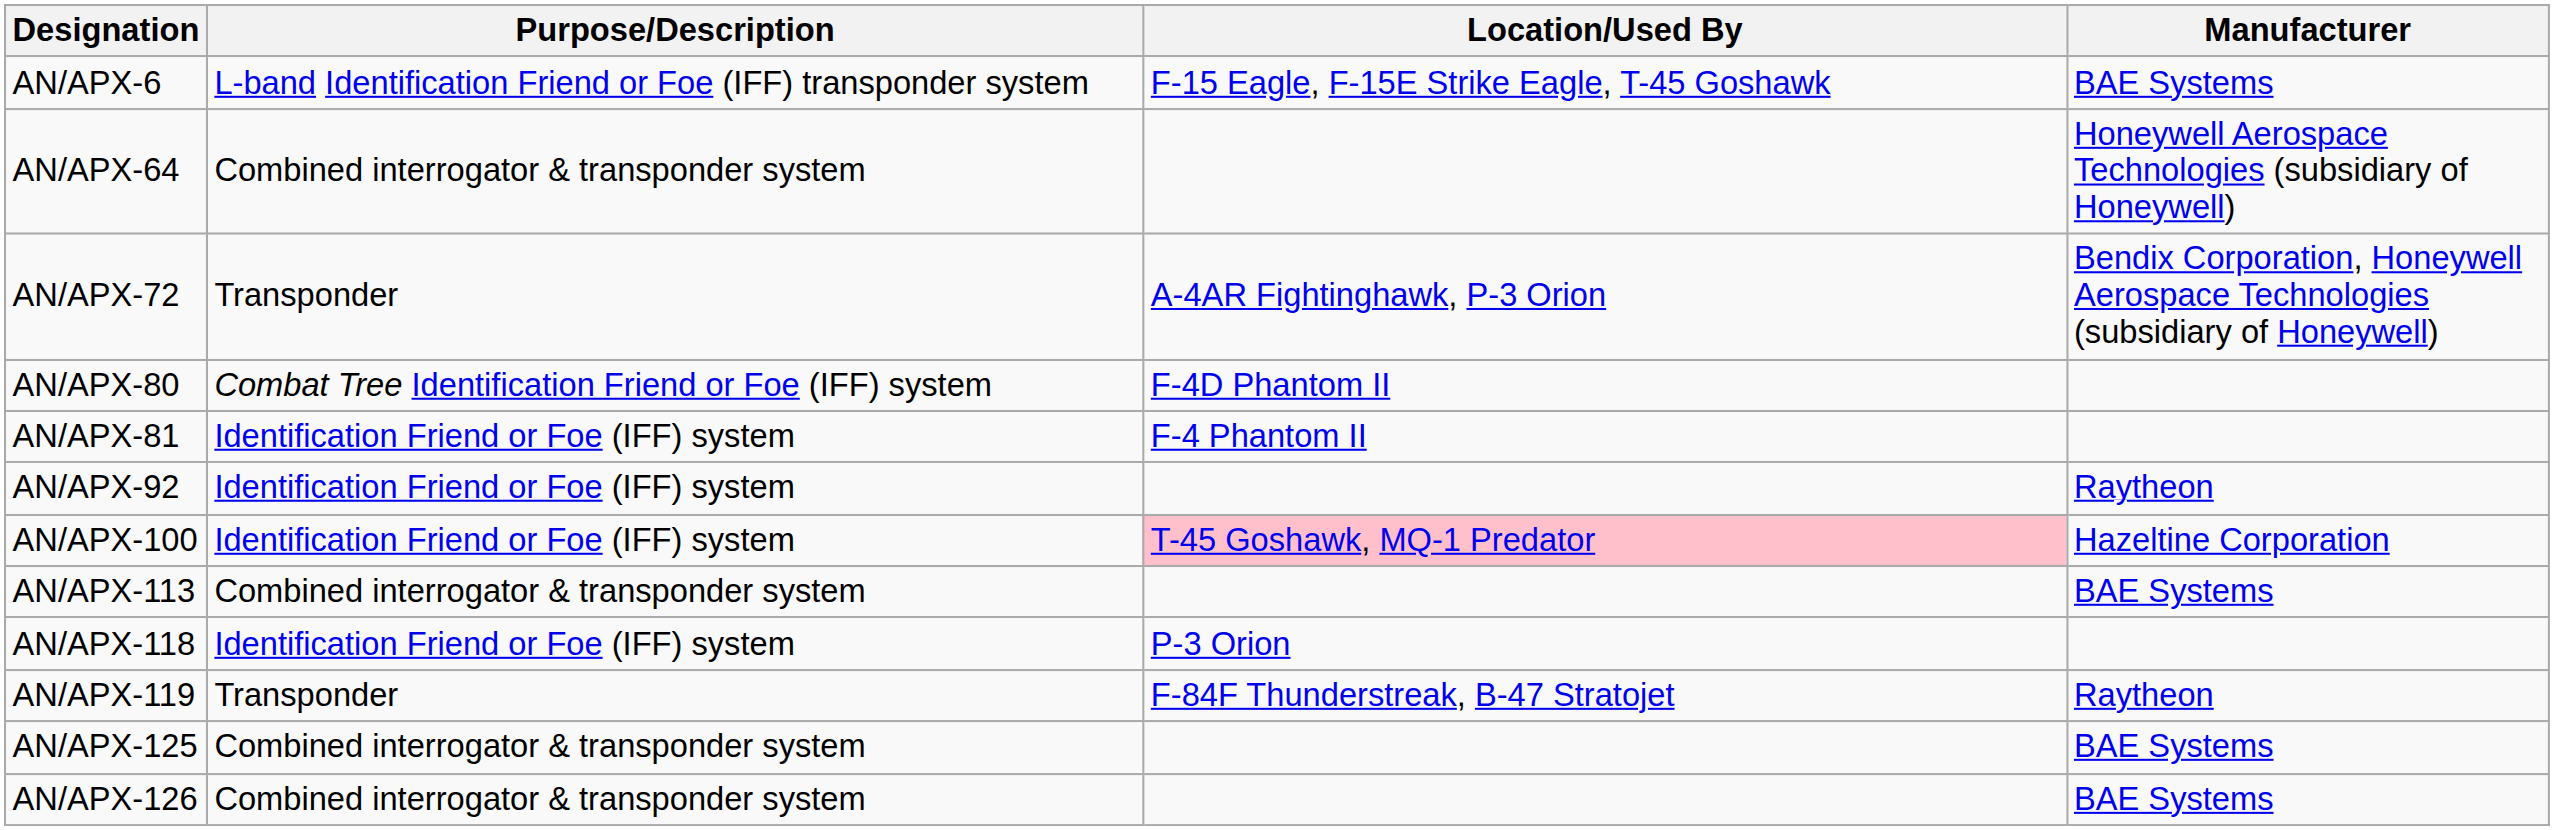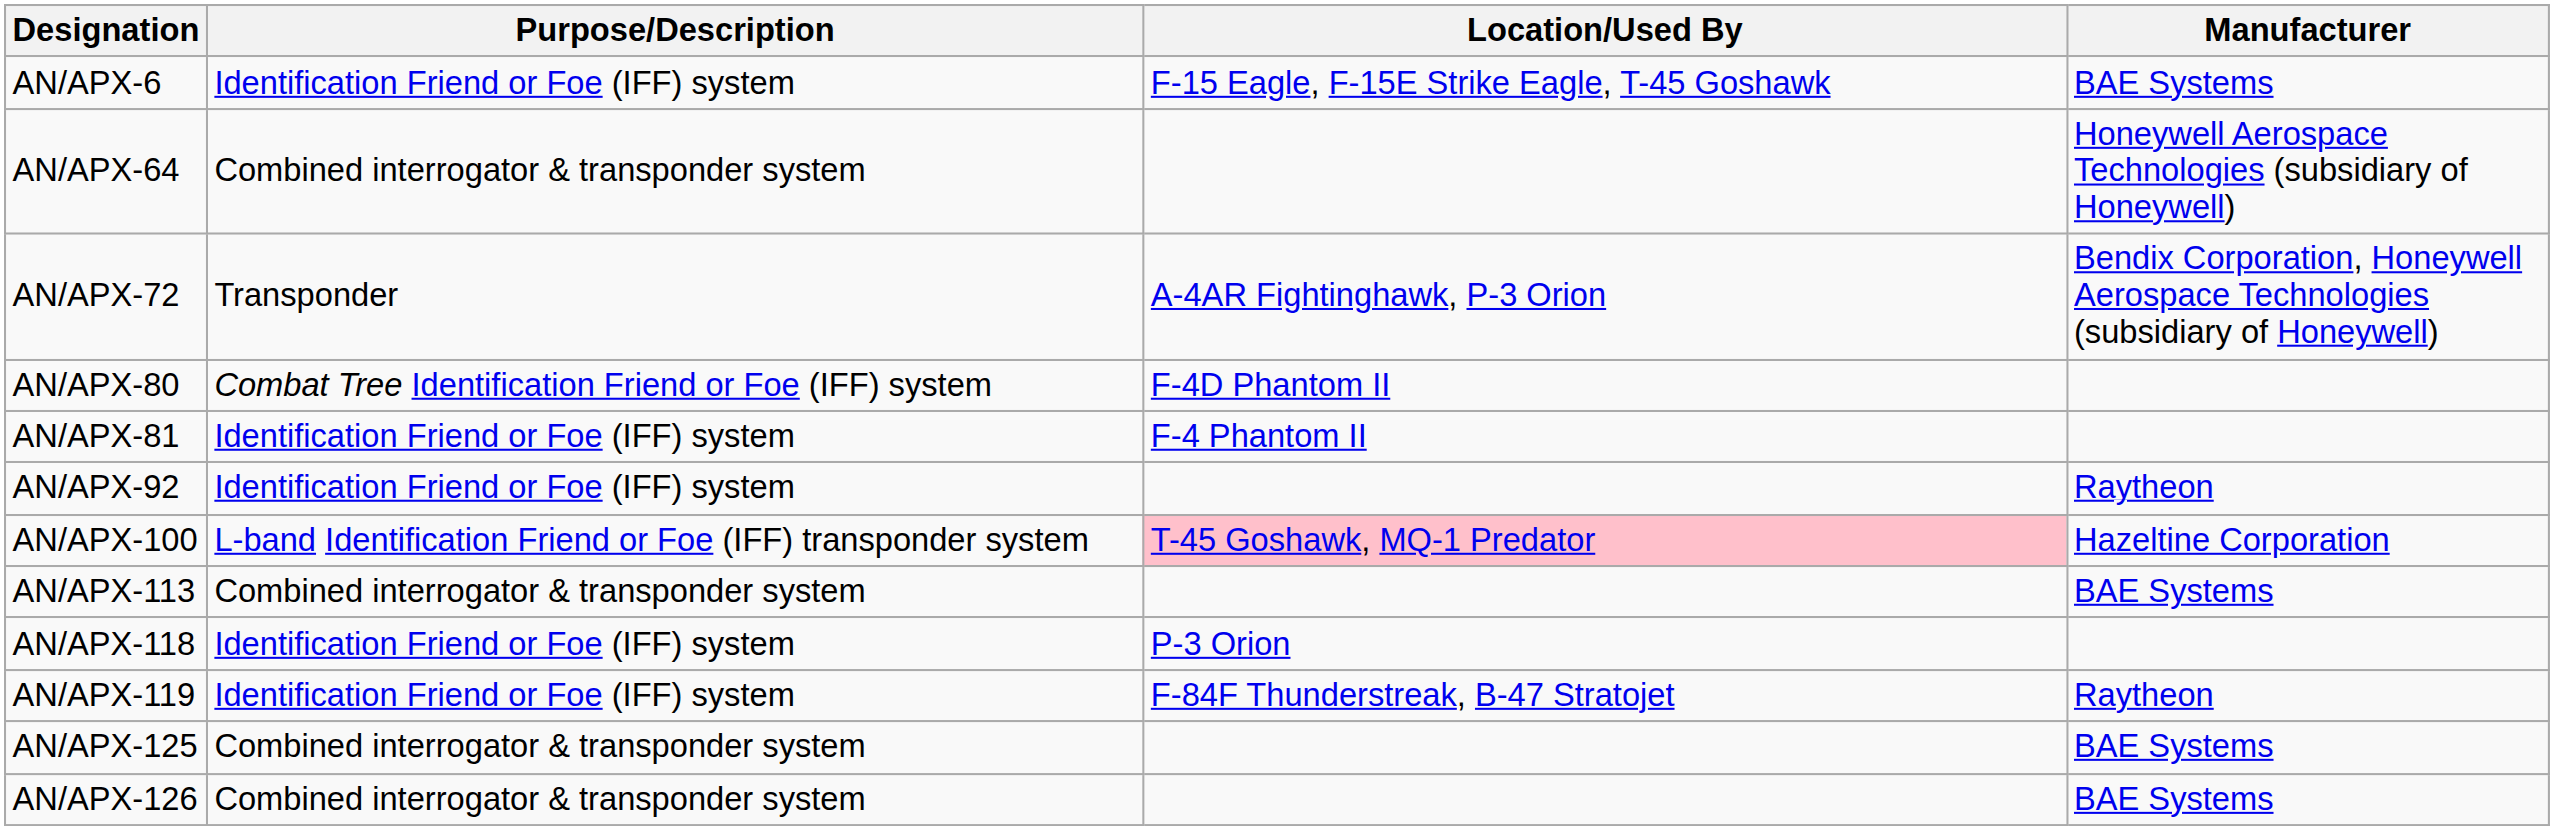AN/APX-6 | Purpose/Description: L-band Identification Friend or Foe (IFF) transponder system -> Identification Friend or Foe (IFF) system
AN/APX-100 | Purpose/Description: Identification Friend or Foe (IFF) system -> L-band Identification Friend or Foe (IFF) transponder system
AN/APX-119 | Purpose/Description: Transponder -> Identification Friend or Foe (IFF) system
